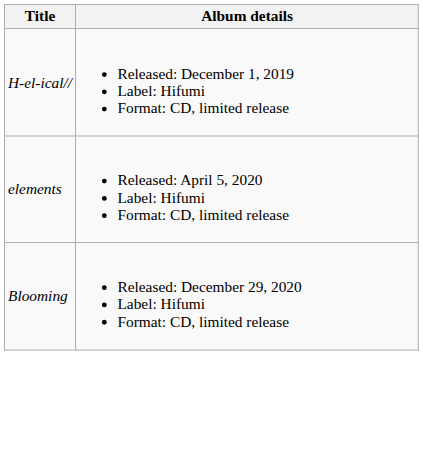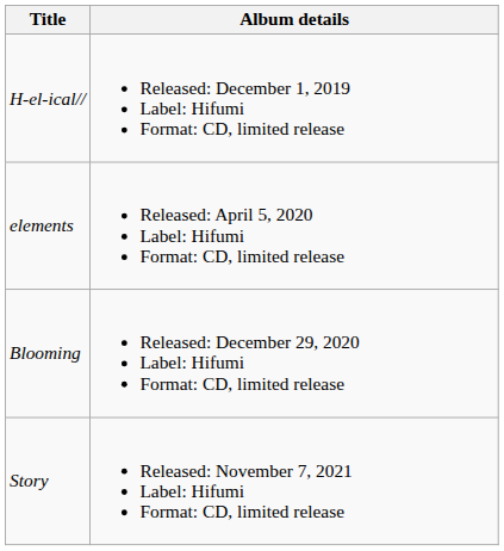+ row: Story | Released: November 7, 2021 Label: Hifumi Format: CD, limited release
